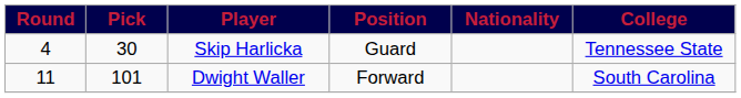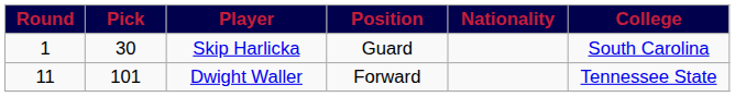Skip Harlicka | Round: 4 -> 1
Skip Harlicka | College: Tennessee State -> South Carolina
Dwight Waller | College: South Carolina -> Tennessee State
